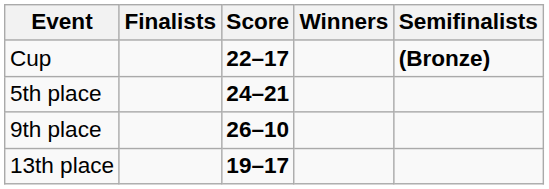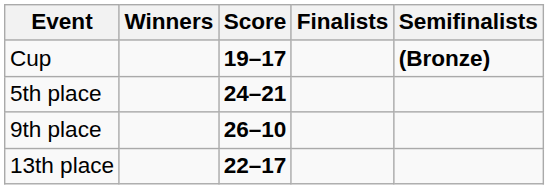columns swapped: Winners <-> Finalists
Cup | Score: 22–17 -> 19–17
13th place | Score: 19–17 -> 22–17
